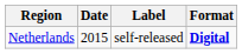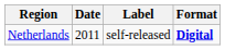Netherlands | Date: 2015 -> 2011
